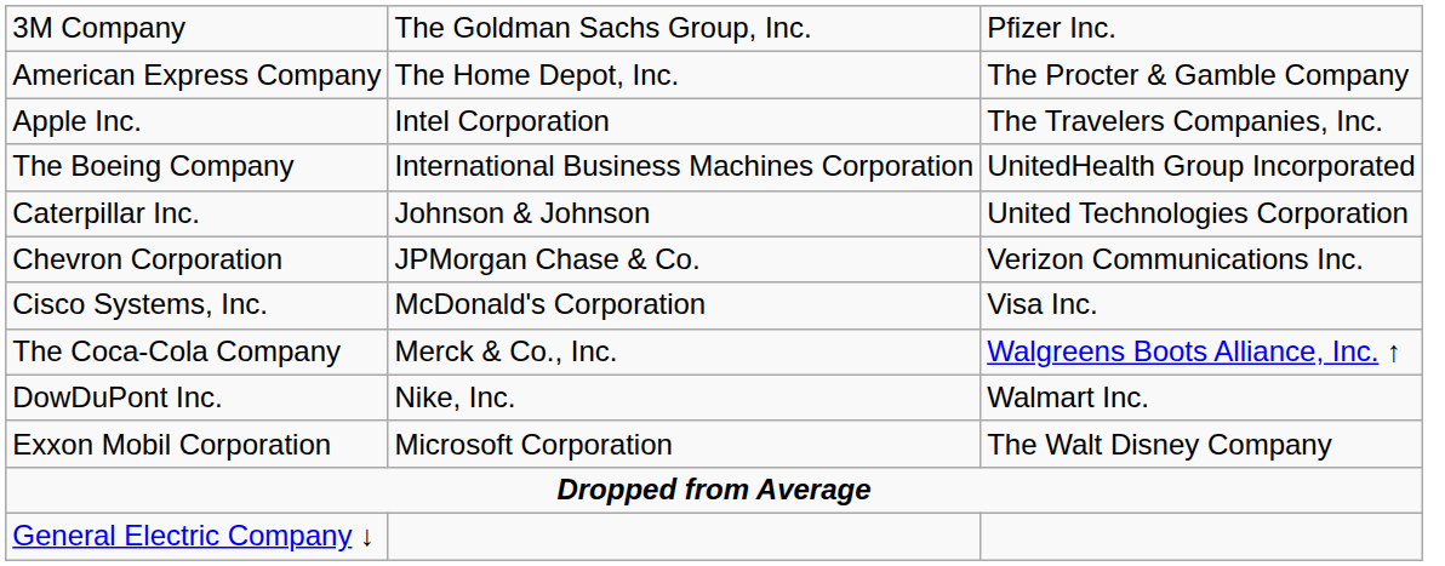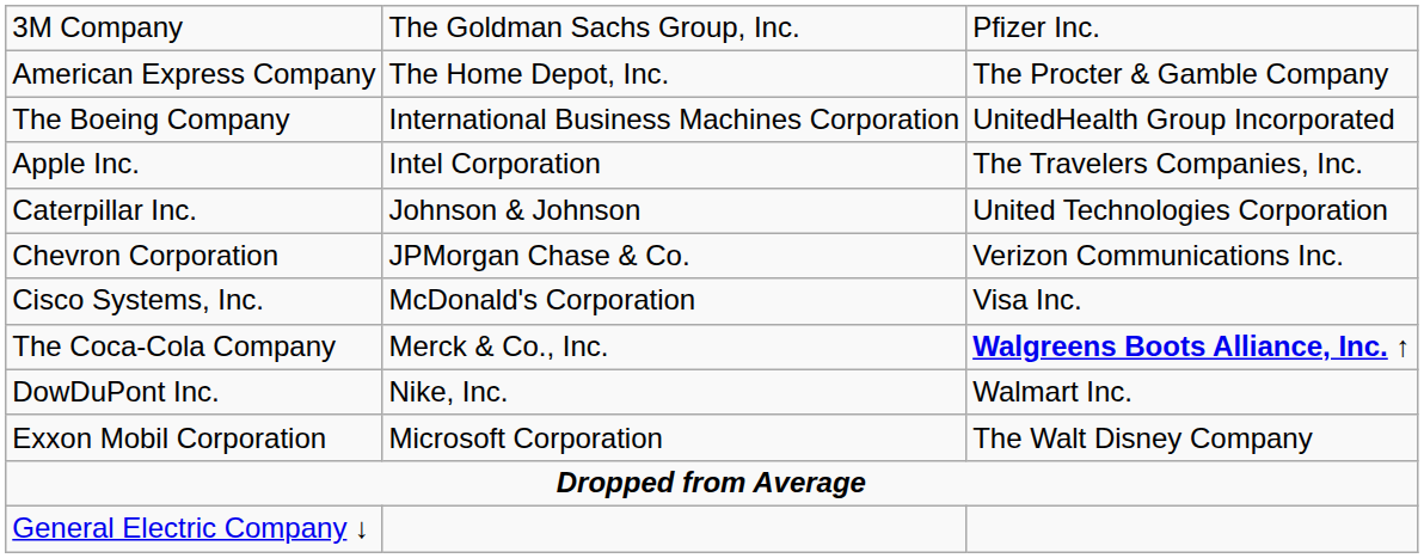rows swapped: Apple Inc. <-> The Boeing Company
The Coca-Cola Company | column 3: normal -> bold
